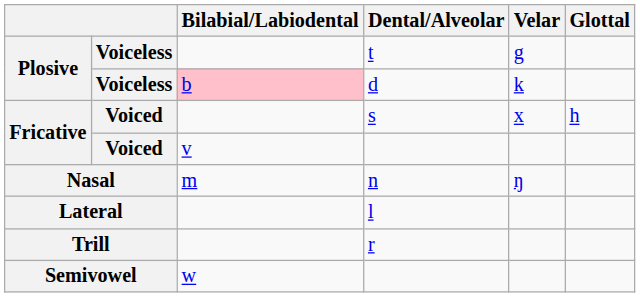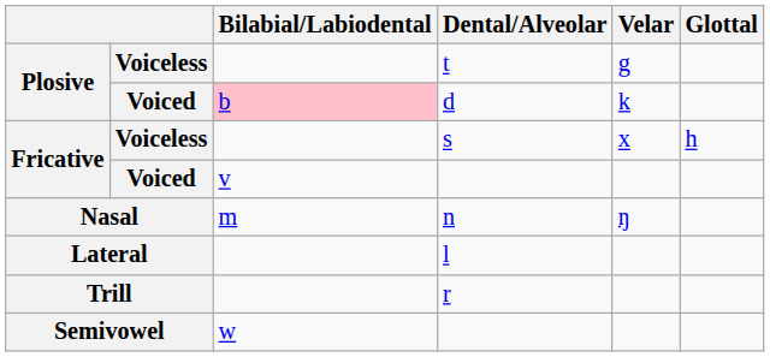d | column 2: Voiceless -> Voiced
s | column 2: Voiced -> Voiceless
